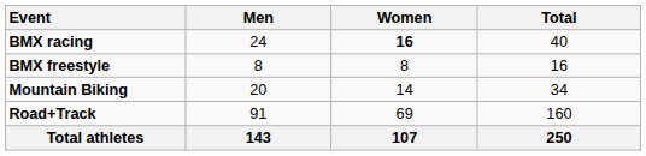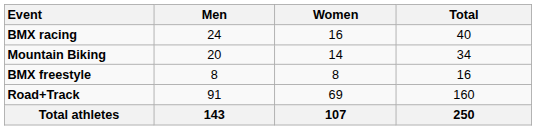BMX racing | Women: bold -> normal
rows swapped: BMX freestyle <-> Mountain Biking
